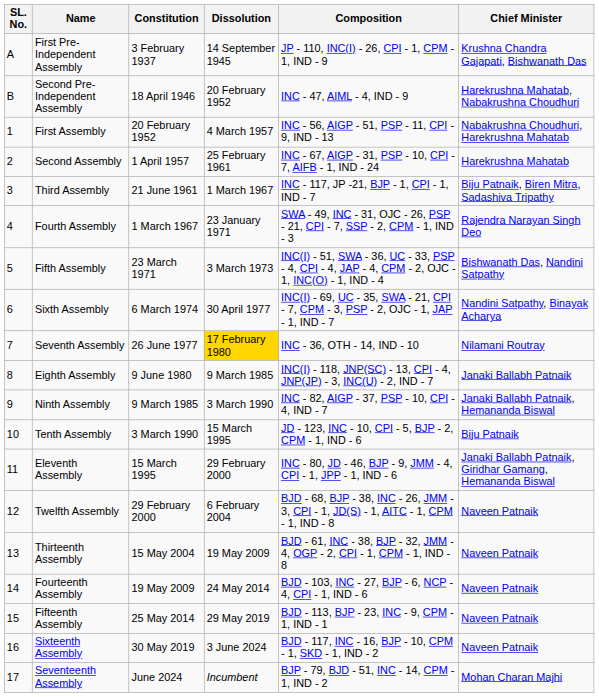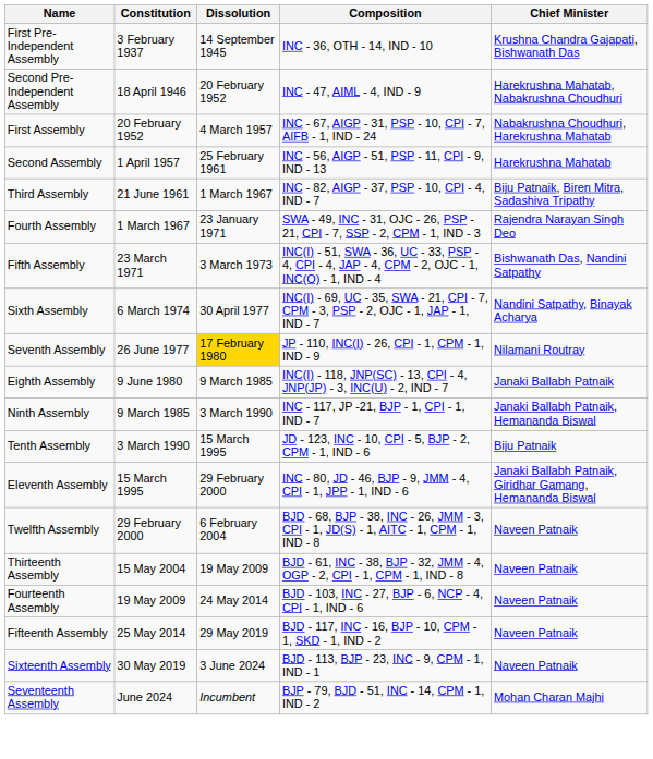- column: SL. No. | A | B | 1 | 2 | 3 | 4 | 5 | 6 | 7 | 8 | 9 | 10 | 11 | 12 | 13 | 14 | 15 | 16 | 17
First Pre-Independent Assembly | Composition: JP - 110, INC(I) - 26, CPI - 1, CPM - 1, IND - 9 -> INC - 36, OTH - 14, IND - 10
First Assembly | Composition: INC - 56, AIGP - 51, PSP - 11, CPI - 9, IND - 13 -> INC - 67, AIGP - 31, PSP - 10, CPI - 7, AIFB - 1, IND - 24
Second Assembly | Composition: INC - 67, AIGP - 31, PSP - 10, CPI - 7, AIFB - 1, IND - 24 -> INC - 56, AIGP - 51, PSP - 11, CPI - 9, IND - 13
Third Assembly | Composition: INC - 117, JP -21, BJP - 1, CPI - 1, IND - 7 -> INC - 82, AIGP - 37, PSP - 10, CPI - 4, IND - 7
Seventh Assembly | Composition: INC - 36, OTH - 14, IND - 10 -> JP - 110, INC(I) - 26, CPI - 1, CPM - 1, IND - 9
Ninth Assembly | Composition: INC - 82, AIGP - 37, PSP - 10, CPI - 4, IND - 7 -> INC - 117, JP -21, BJP - 1, CPI - 1, IND - 7
Fifteenth Assembly | Composition: BJD - 113, BJP - 23, INC - 9, CPM - 1, IND - 1 -> BJD - 117, INC - 16, BJP - 10, CPM - 1, SKD - 1, IND - 2
Sixteenth Assembly | Composition: BJD - 117, INC - 16, BJP - 10, CPM - 1, SKD - 1, IND - 2 -> BJD - 113, BJP - 23, INC - 9, CPM - 1, IND - 1
